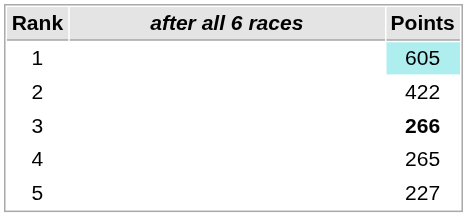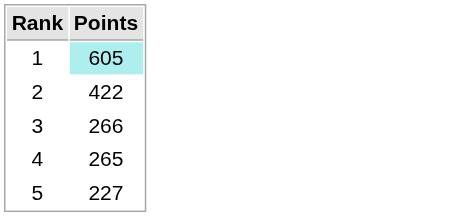- column: after all 6 races
3 | Points: bold -> normal
